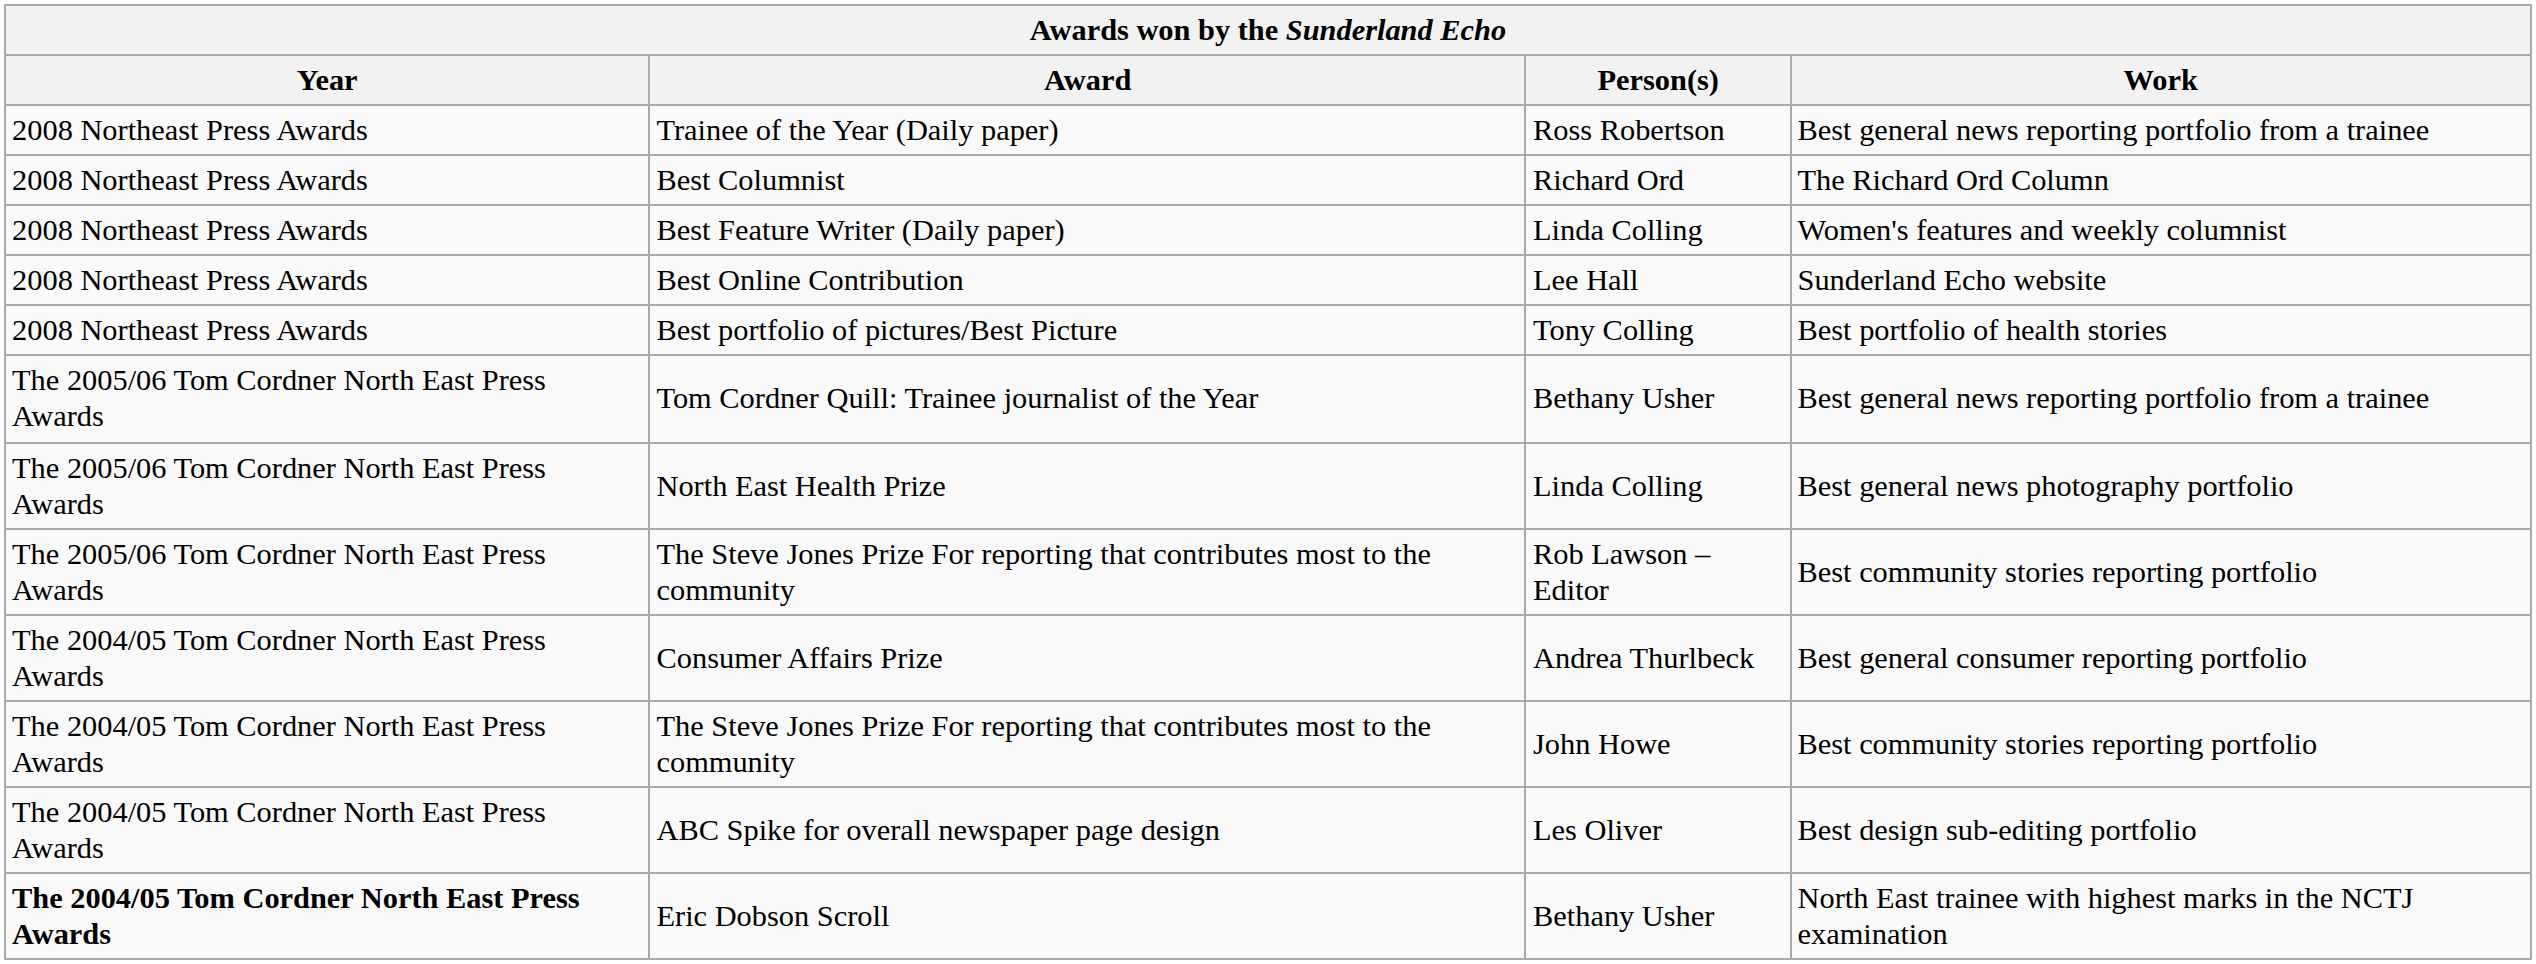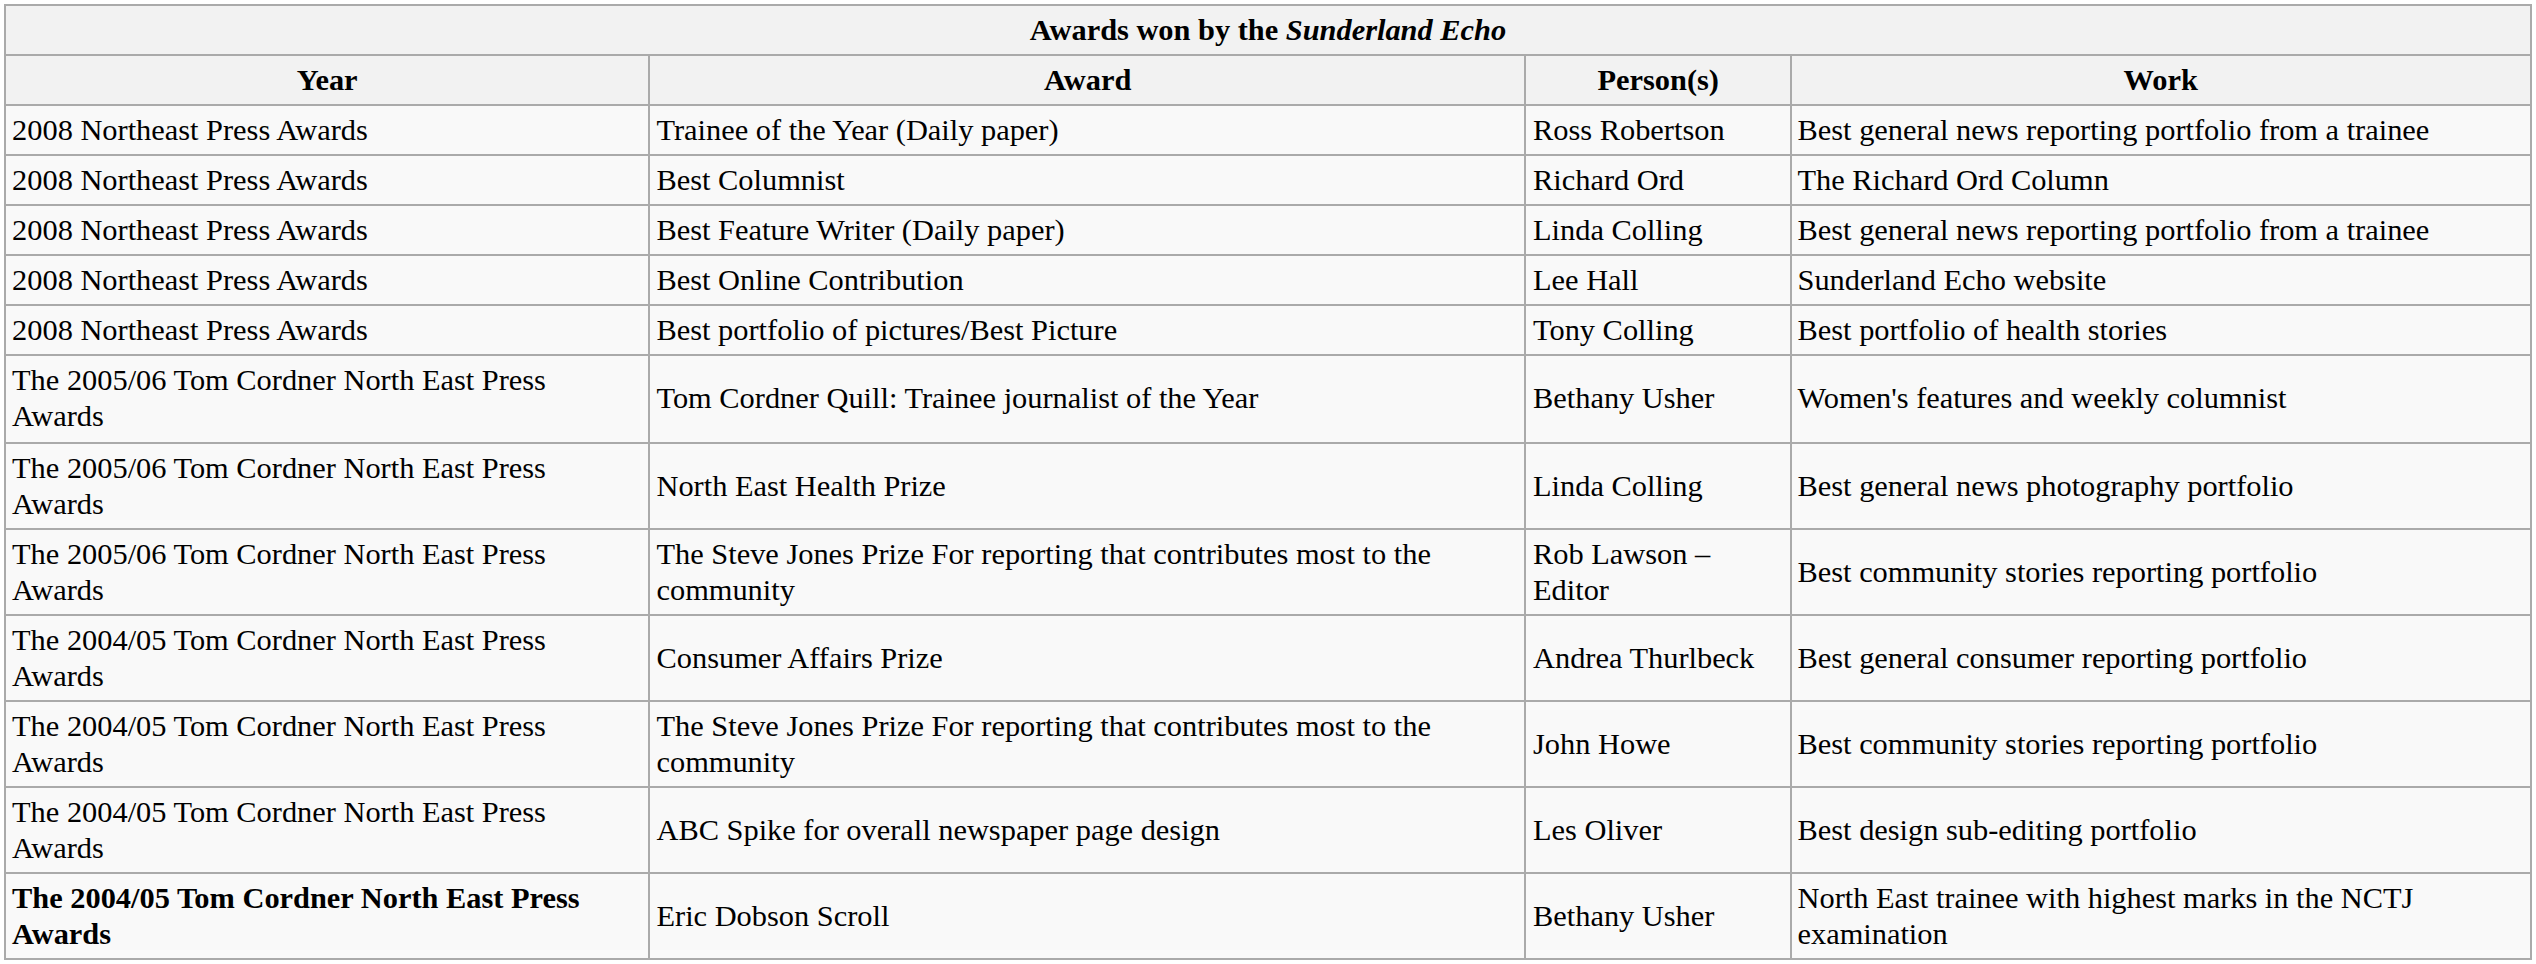Best Feature Writer (Daily paper) | Work: Women's features and weekly columnist -> Best general news reporting portfolio from a trainee
Tom Cordner Quill: Trainee journalist of the Year | Work: Best general news reporting portfolio from a trainee -> Women's features and weekly columnist
